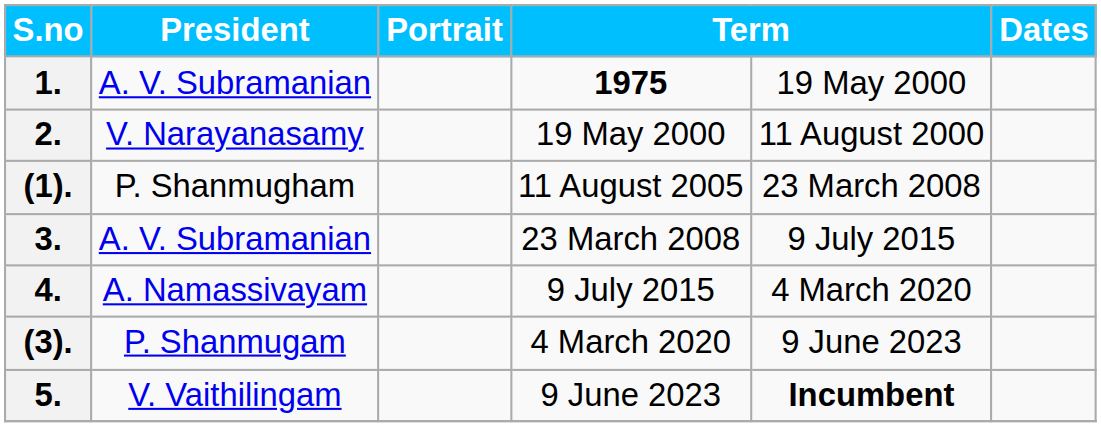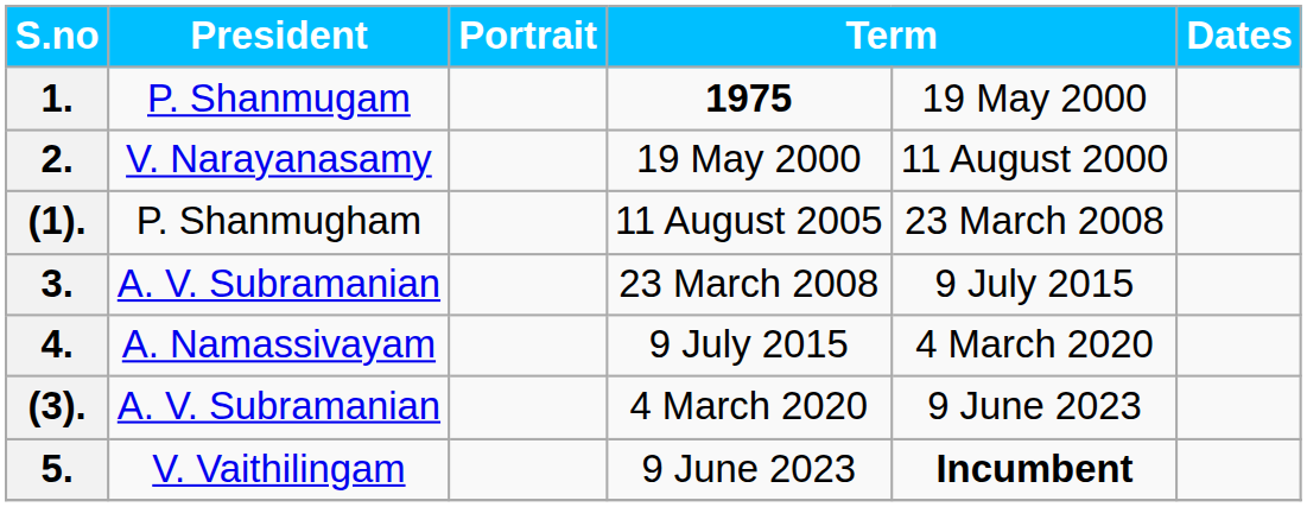1. | President: A. V. Subramanian -> P. Shanmugam
(3). | President: P. Shanmugam -> A. V. Subramanian
